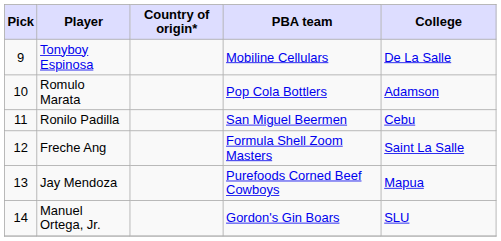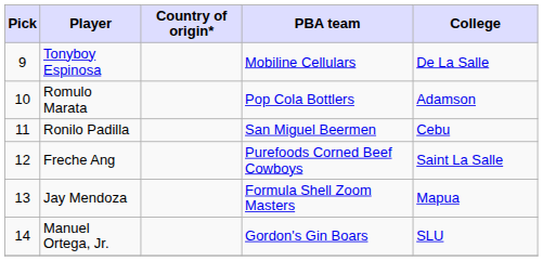Freche Ang | PBA team: Formula Shell Zoom Masters -> Purefoods Corned Beef Cowboys
Jay Mendoza | PBA team: Purefoods Corned Beef Cowboys -> Formula Shell Zoom Masters
